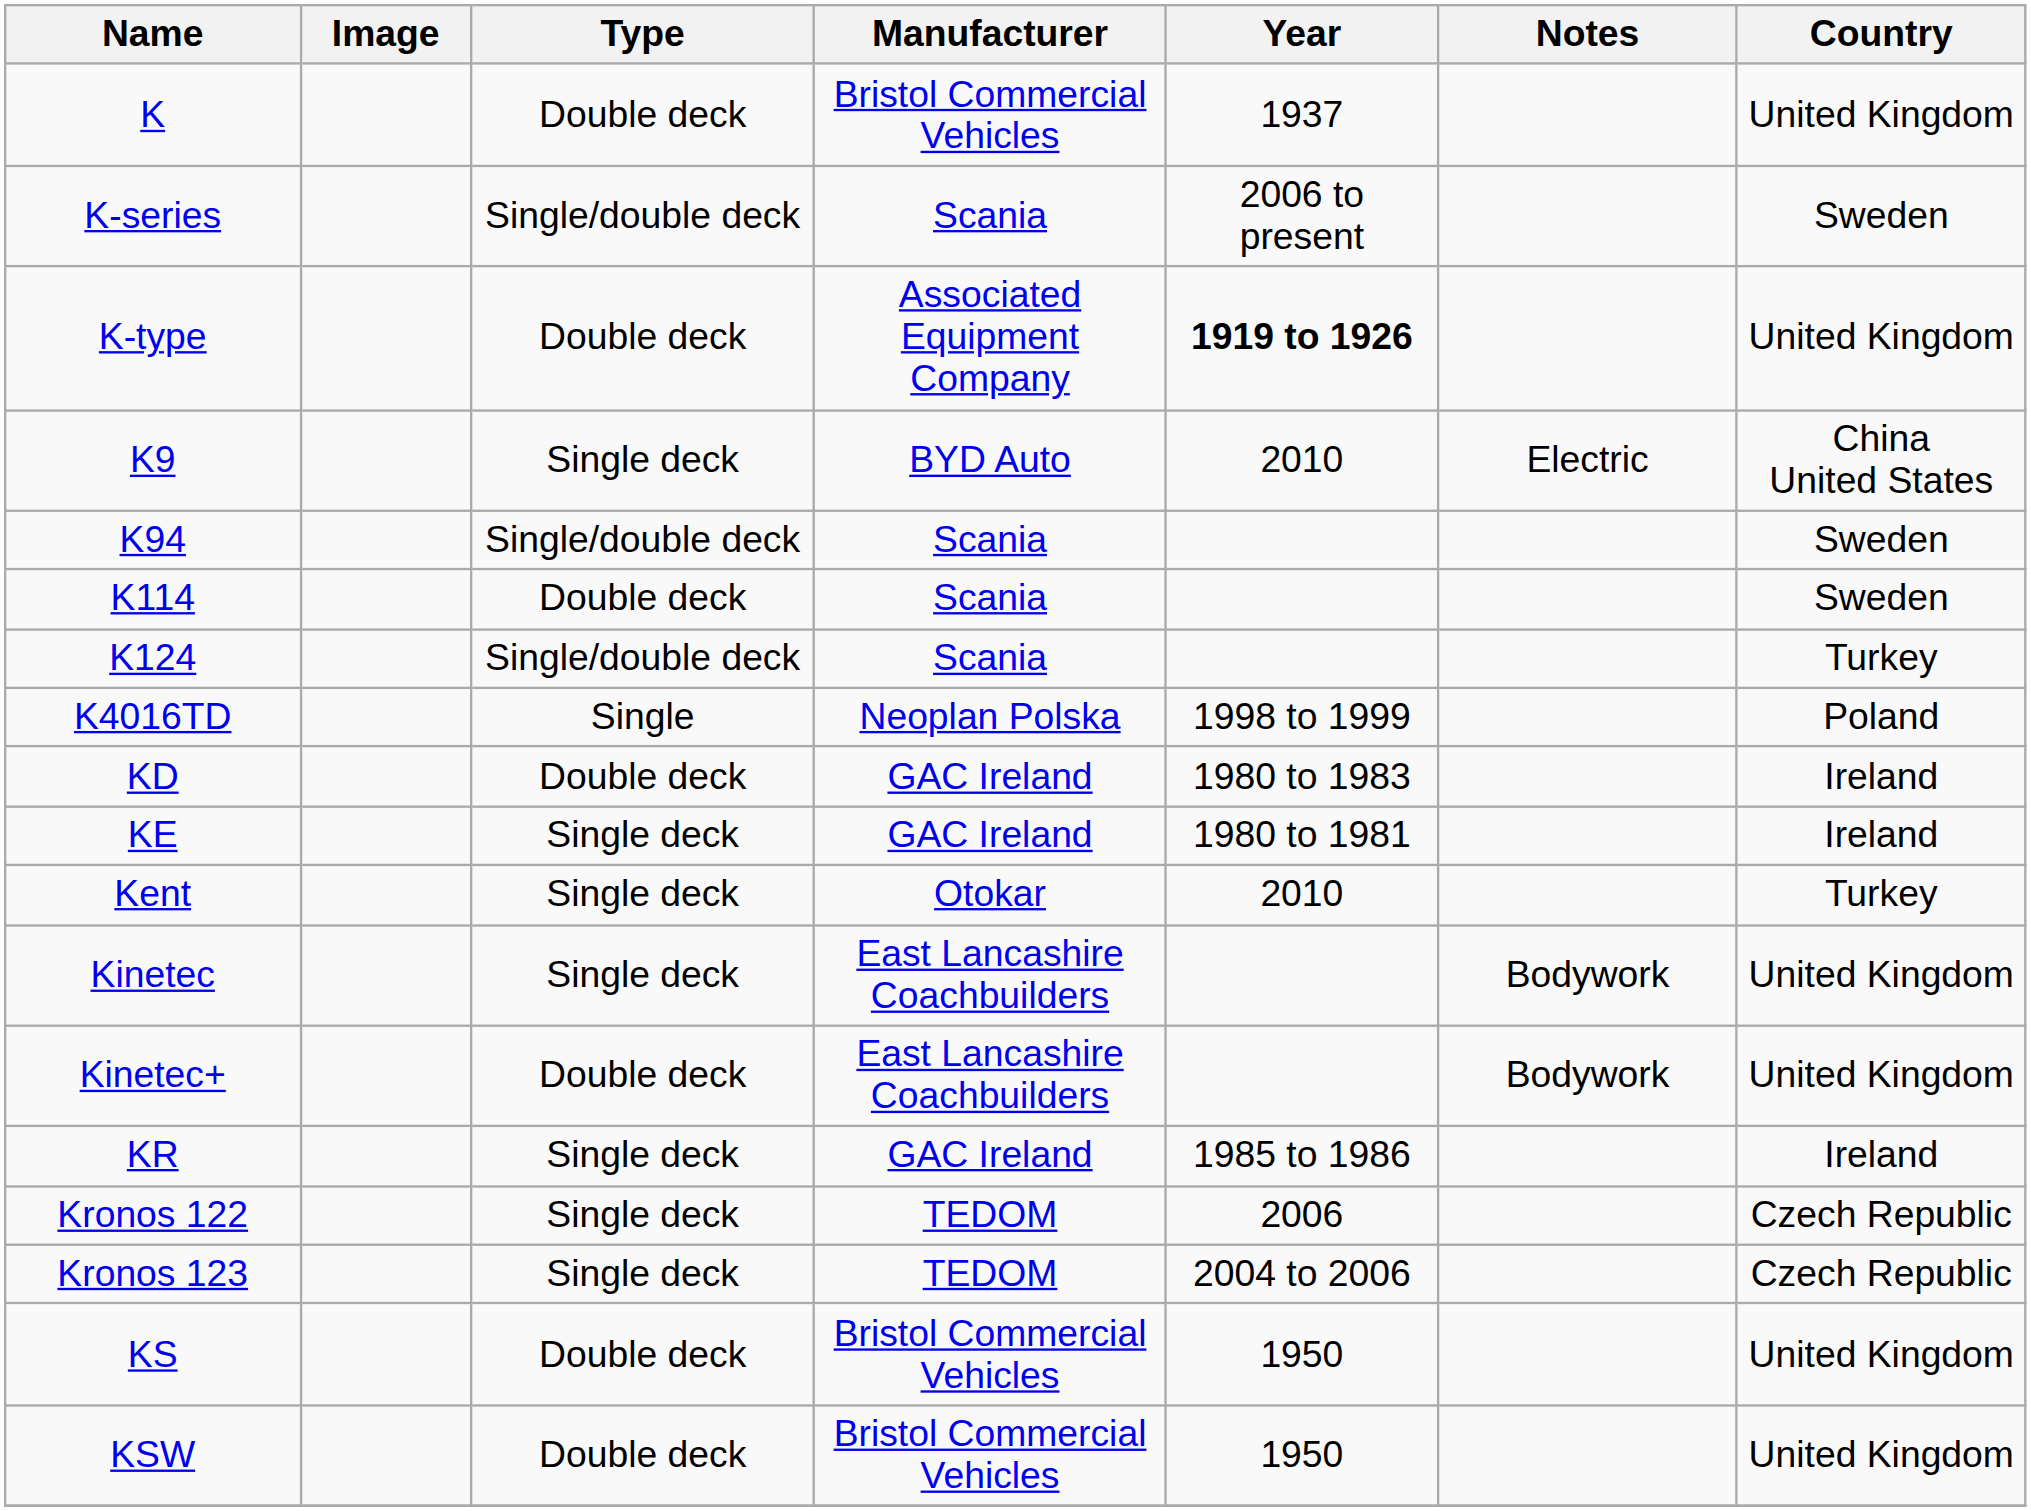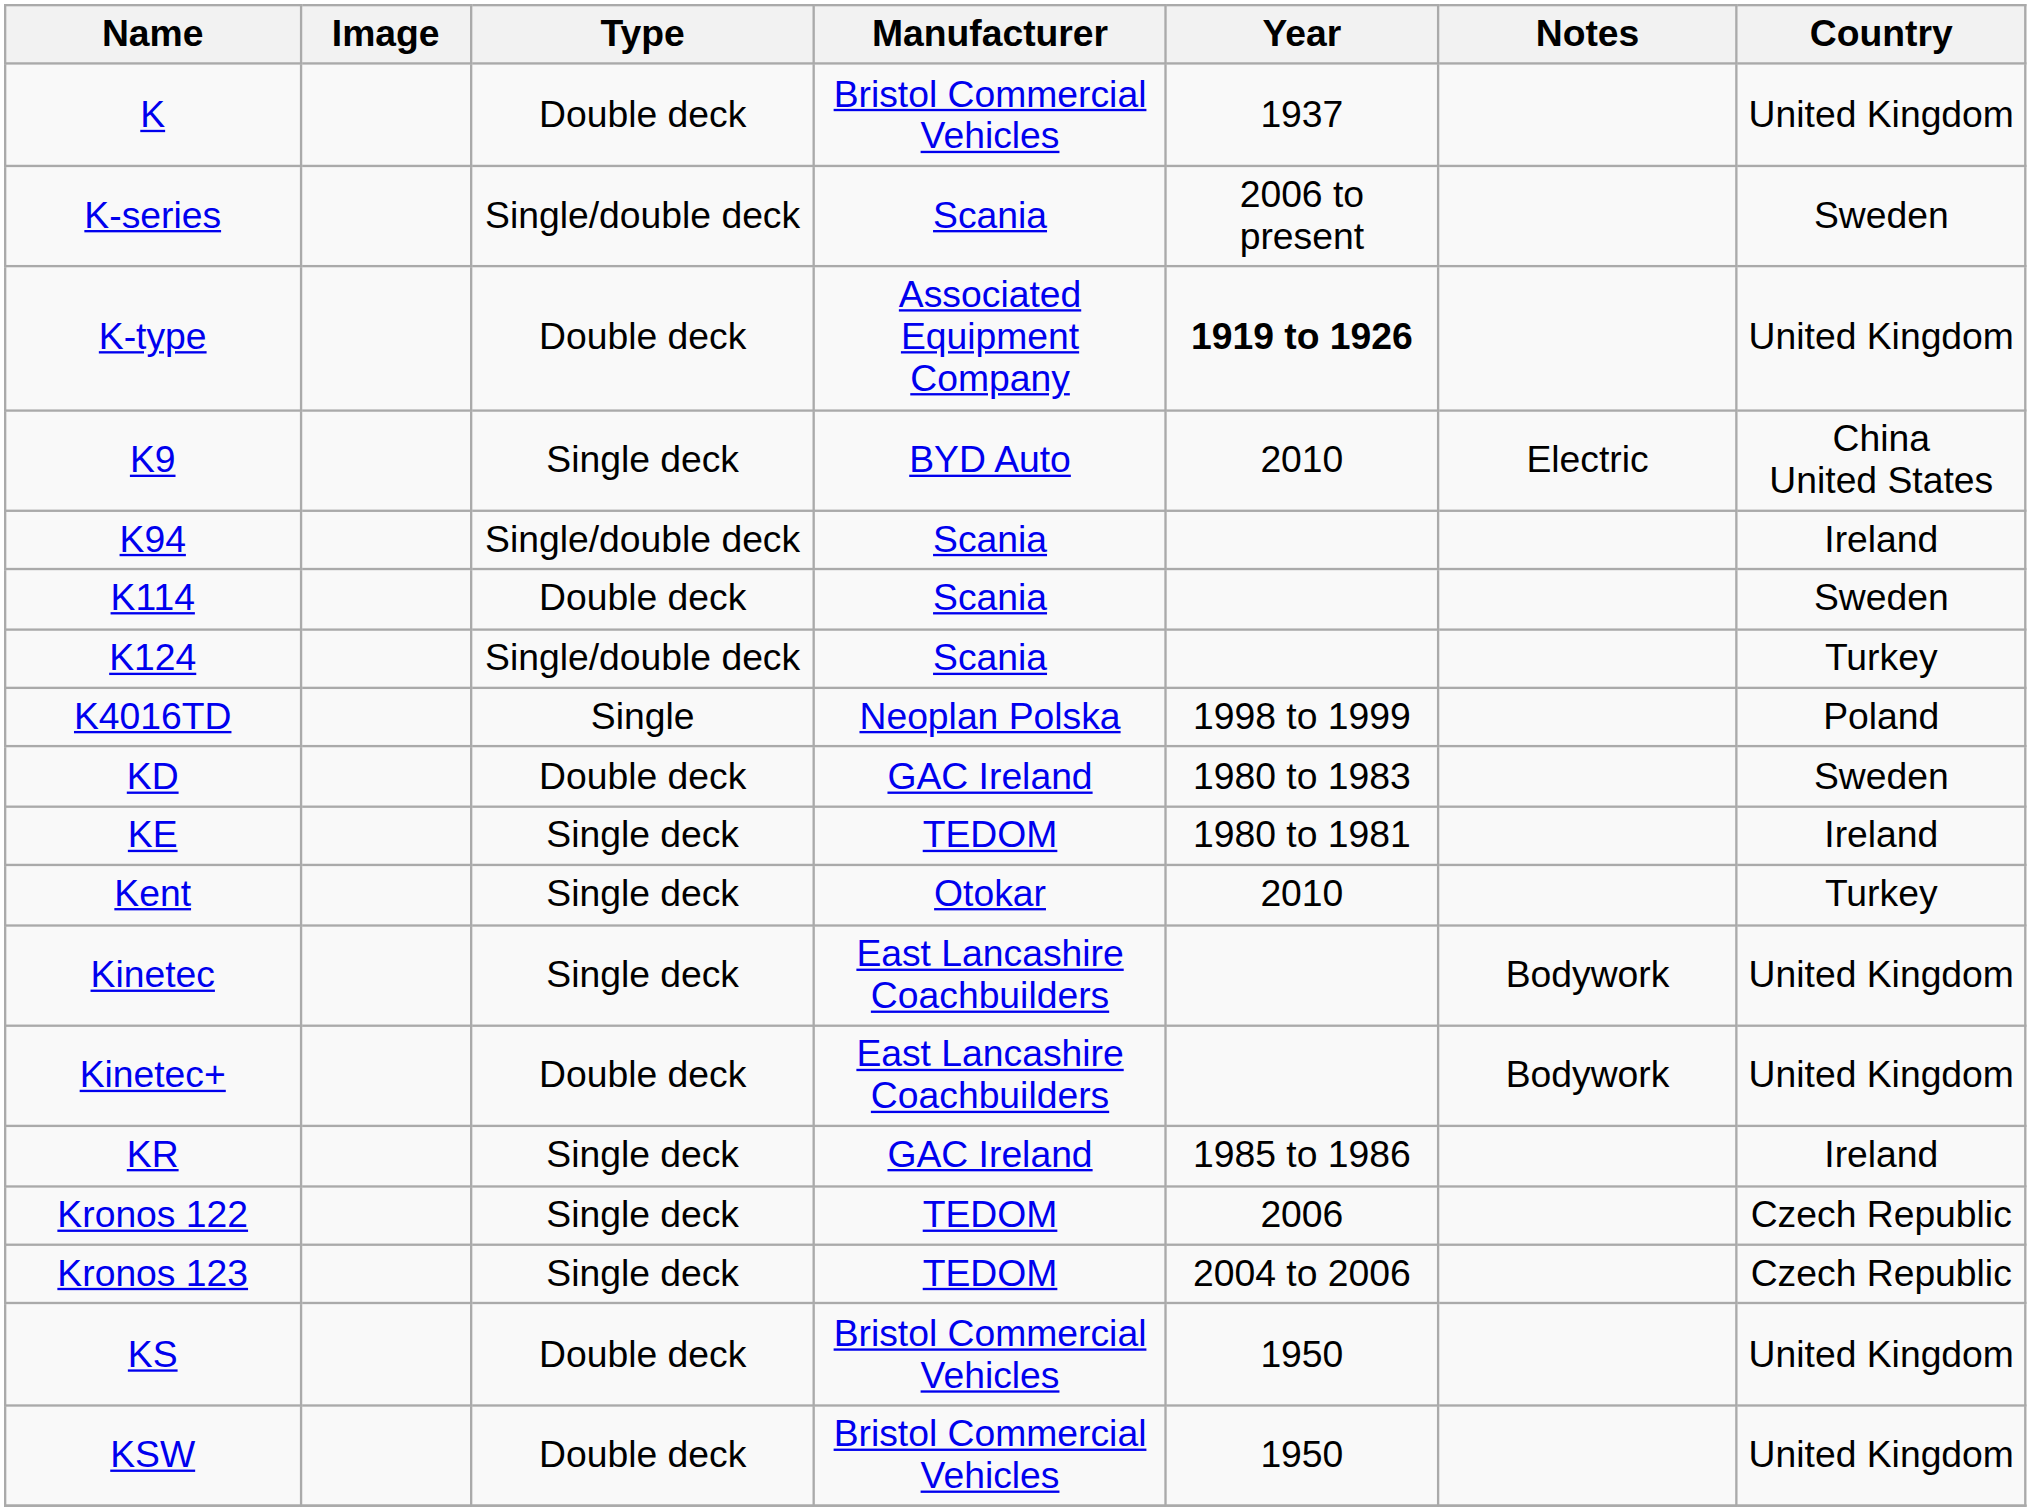K94 | Country: Sweden -> Ireland
KD | Country: Ireland -> Sweden
KE | Manufacturer: GAC Ireland -> TEDOM
